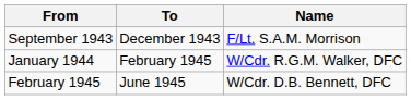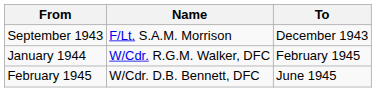columns swapped: To <-> Name
